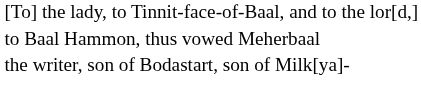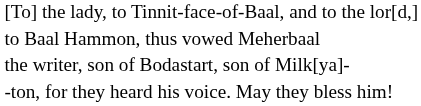+ row: -ton, for they heard his voice. May they bless him!
